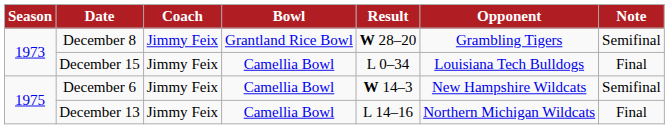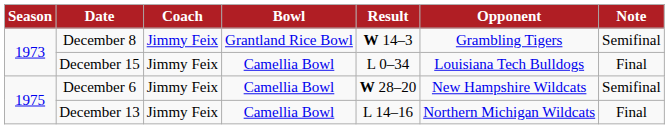December 8 | Result: W 28–20 -> W 14–3
December 6 | Result: W 14–3 -> W 28–20
